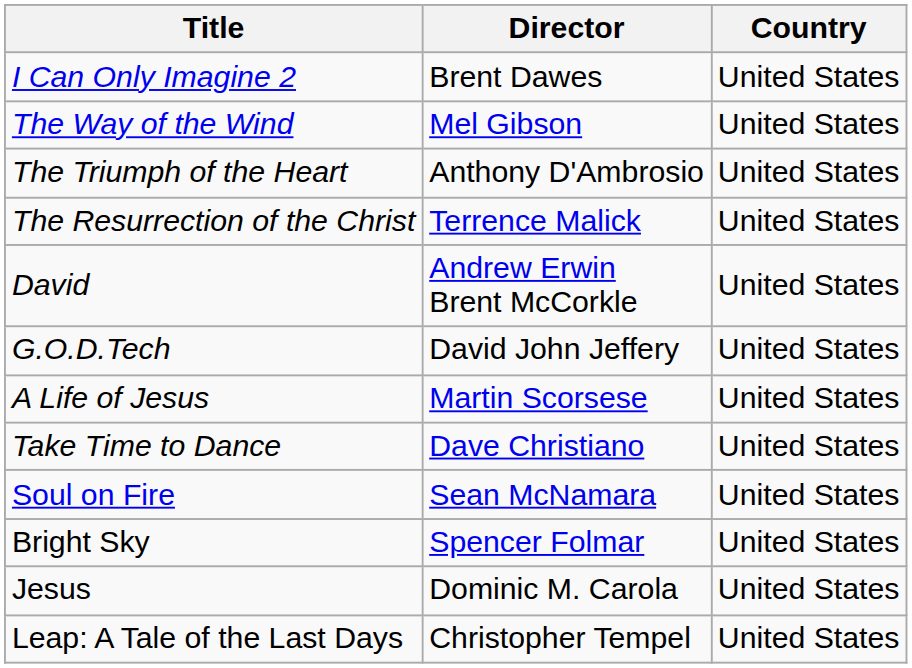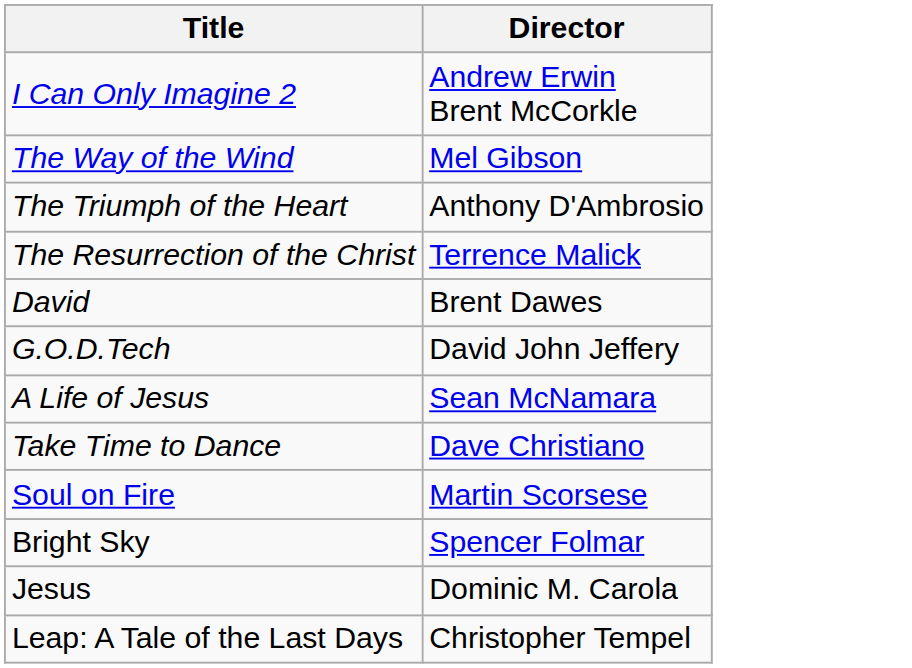- column: Country | United States | United States | United States | United States | United States | United States | United States | United States | United States | United States | United States | United States
I Can Only Imagine 2 | Director: Brent Dawes -> Andrew Erwin Brent McCorkle
David | Director: Andrew Erwin Brent McCorkle -> Brent Dawes
A Life of Jesus | Director: Martin Scorsese -> Sean McNamara
Soul on Fire | Director: Sean McNamara -> Martin Scorsese
